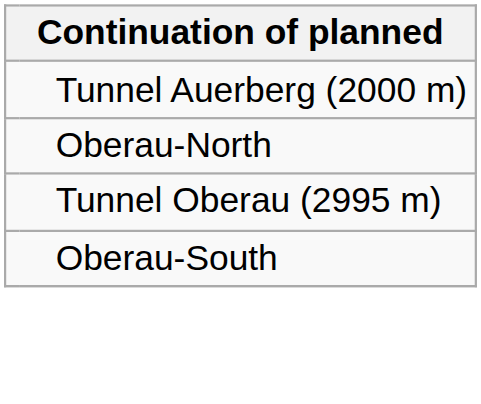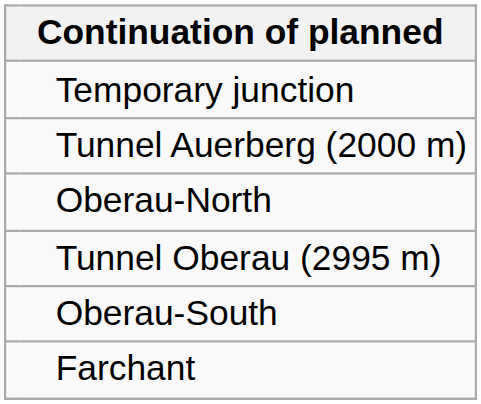+ row: Temporary junction
+ row: Farchant
